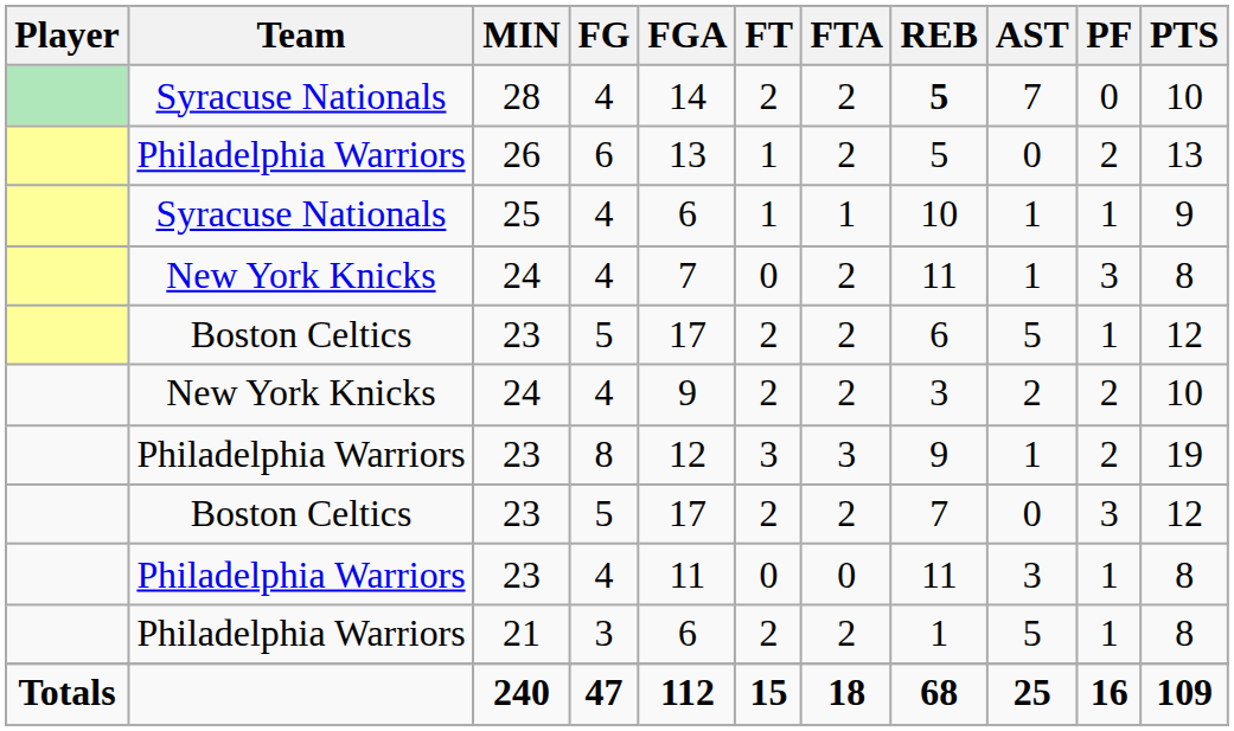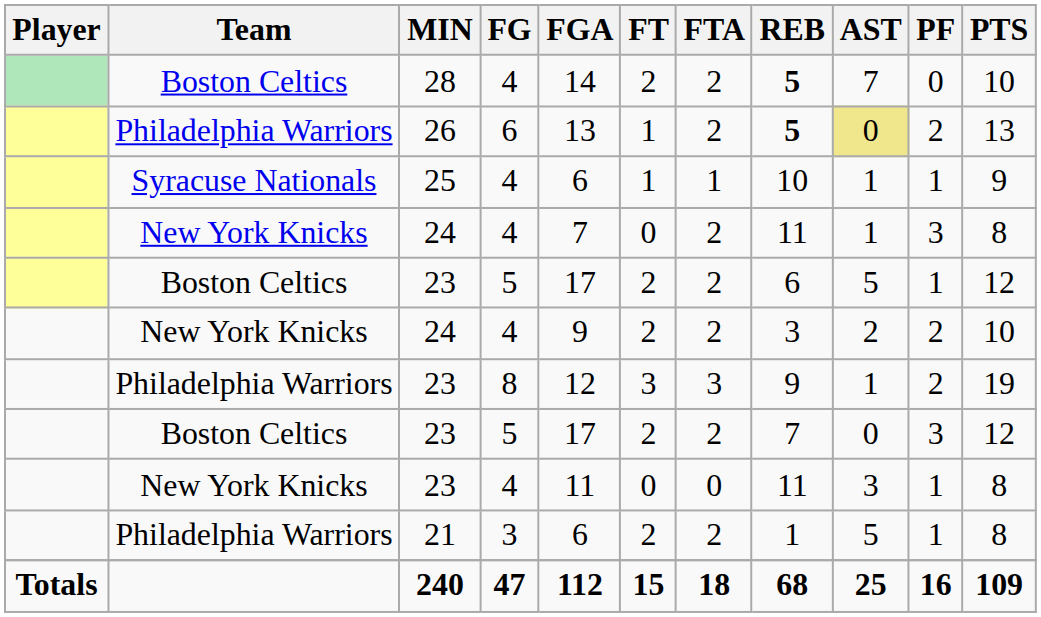28 | Team: Syracuse Nationals -> Boston Celtics
26 | REB: normal -> bold
26 | AST: no background -> khaki background
23 / 4 | Team: Philadelphia Warriors -> New York Knicks
